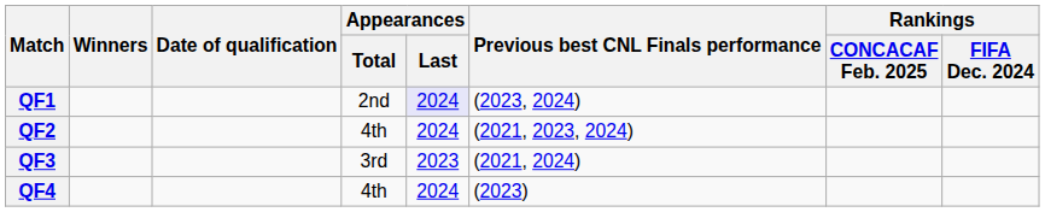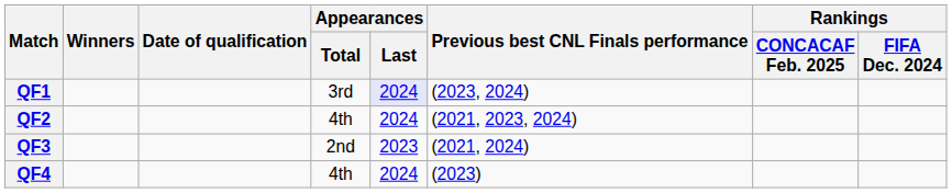QF1 | Appearances / Total: 2nd -> 3rd
QF3 | Appearances / Total: 3rd -> 2nd
